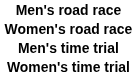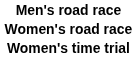- row: Men's time trial
